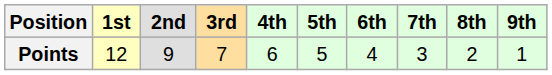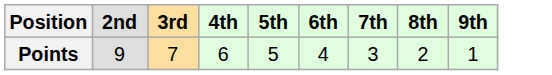- column: 1st | 12
